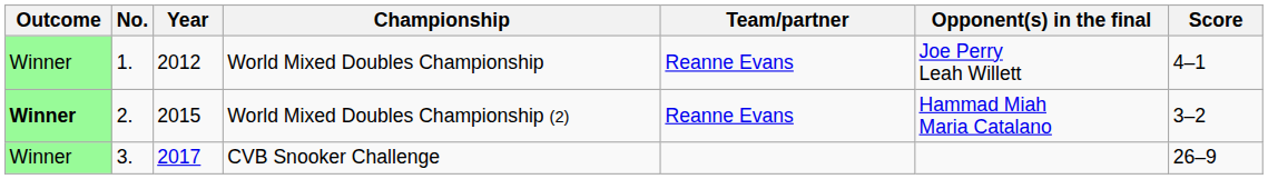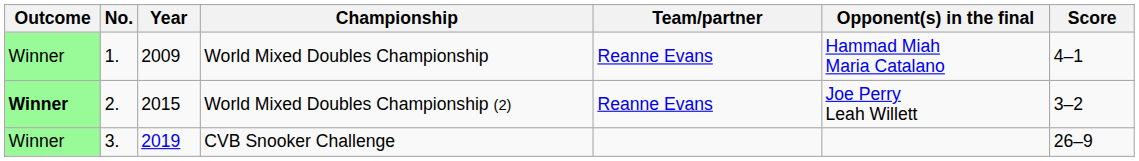World Mixed Doubles Championship | Year: 2012 -> 2009
World Mixed Doubles Championship | Opponent(s) in the final: Joe Perry Leah Willett -> Hammad Miah Maria Catalano
World Mixed Doubles Championship (2) | Opponent(s) in the final: Hammad Miah Maria Catalano -> Joe Perry Leah Willett
CVB Snooker Challenge | Year: 2017 -> 2019
